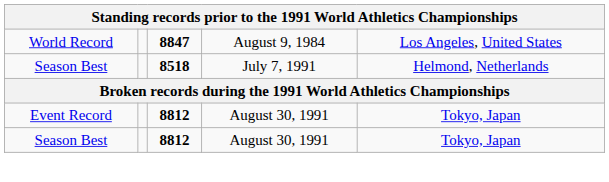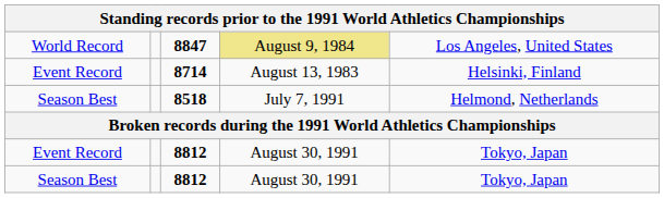8847 | column 4: no background -> khaki background
+ row: Event Record | 8714 | August 13, 1983 | Helsinki, Finland
